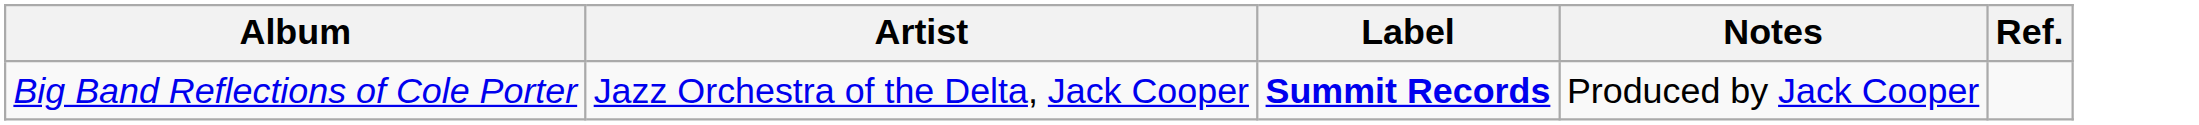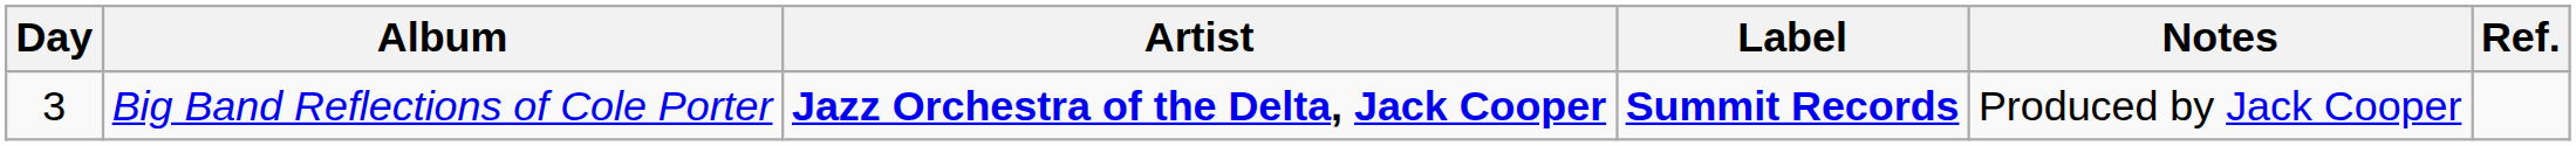+ column: Day | 3
Big Band Reflections of Cole Porter | Artist: normal -> bold
